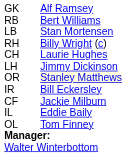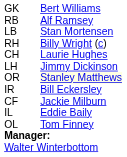GK | column 3: Alf Ramsey -> Bert Williams
RB | column 3: Bert Williams -> Alf Ramsey
